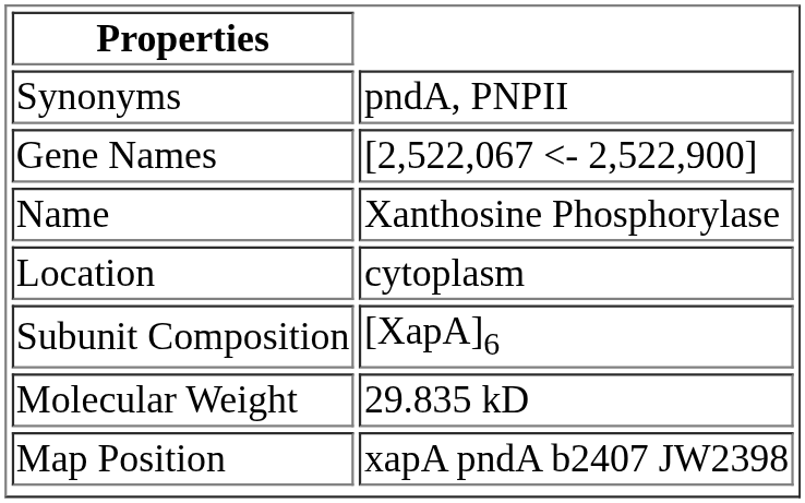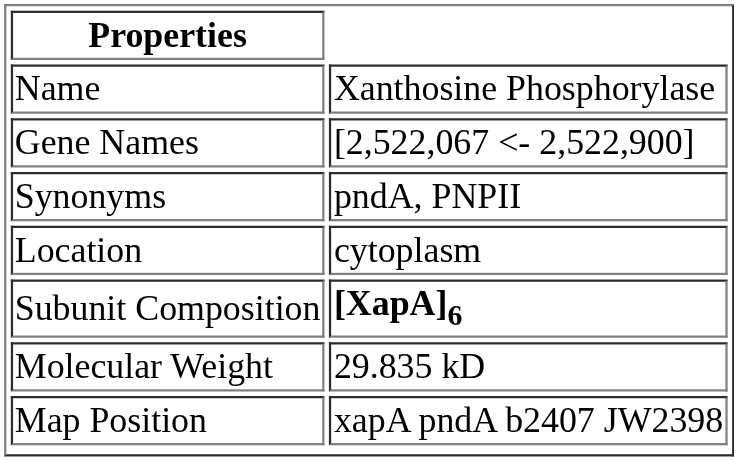rows swapped: Name <-> Synonyms
Subunit Composition | column 2: normal -> bold
